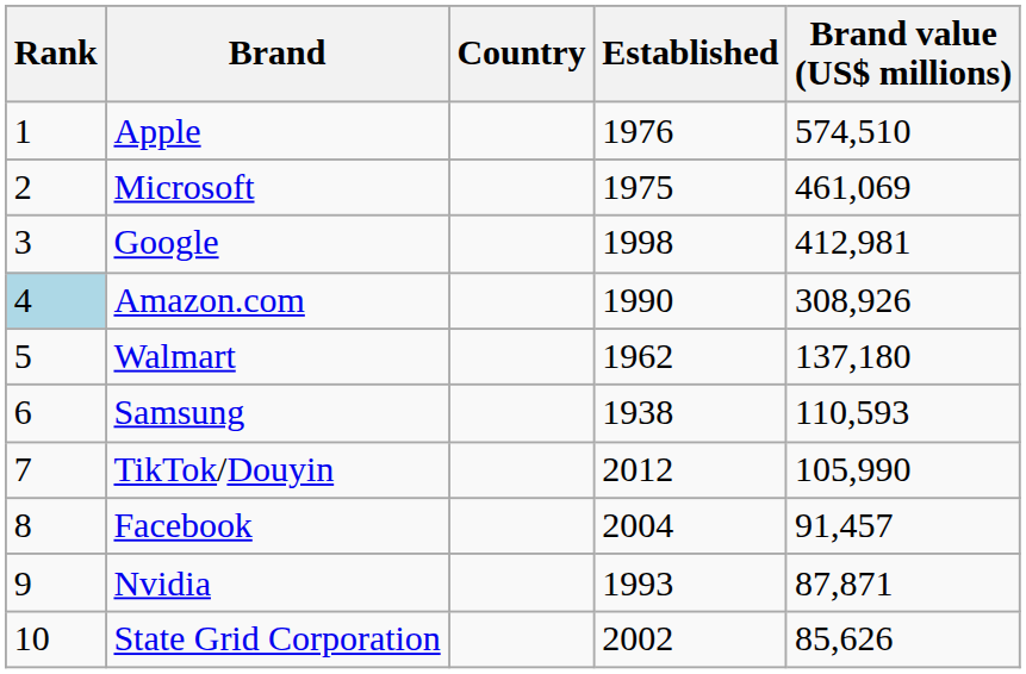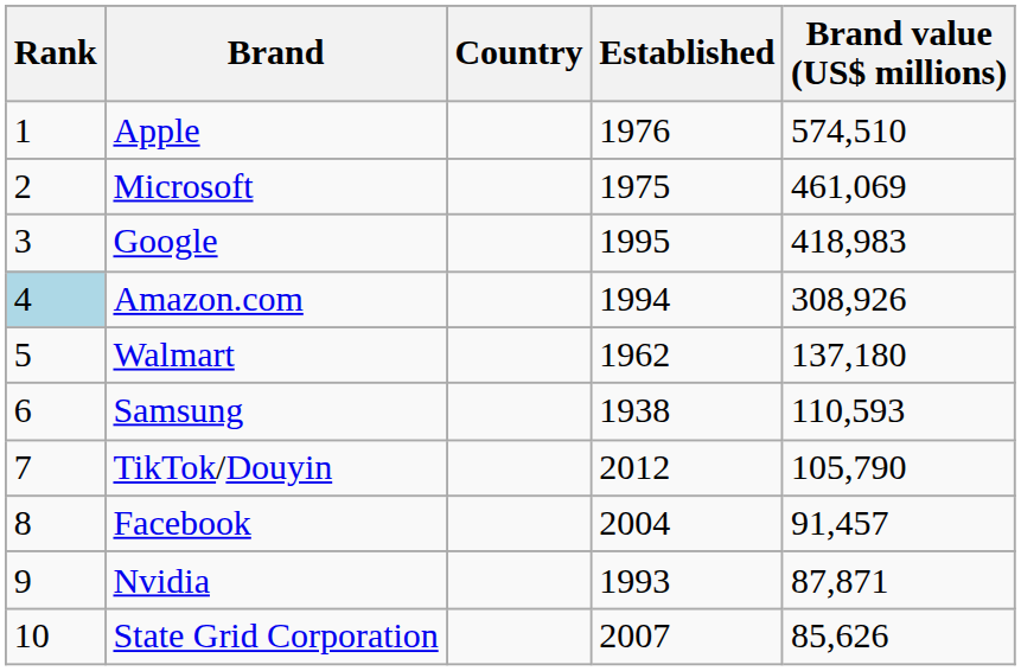Google | Established: 1998 -> 1995
Google | Brand value (US$ millions): 412,981 -> 418,983
Amazon.com | Established: 1990 -> 1994
TikTok/Douyin | Brand value (US$ millions): 105,990 -> 105,790
State Grid Corporation | Established: 2002 -> 2007
